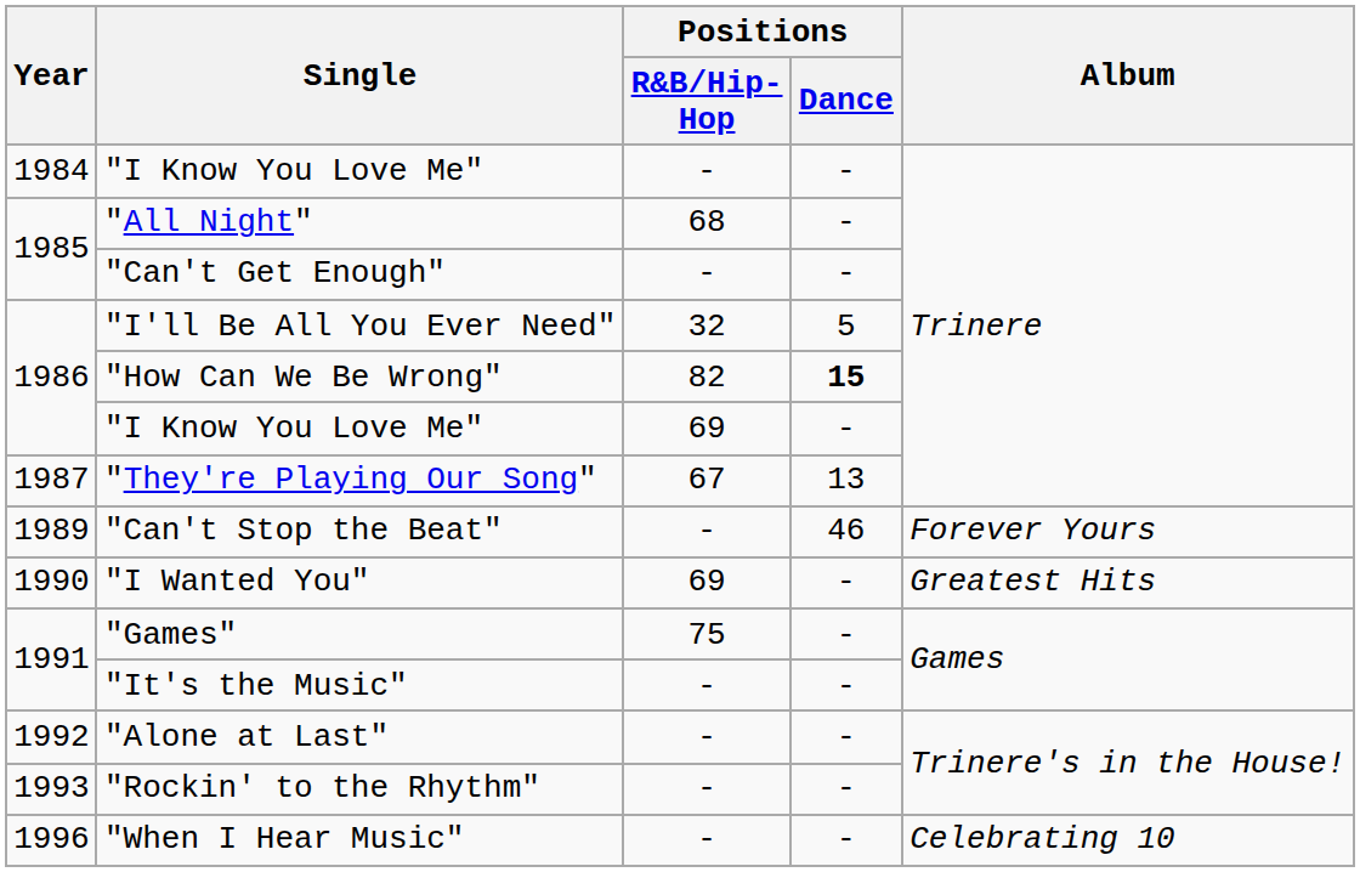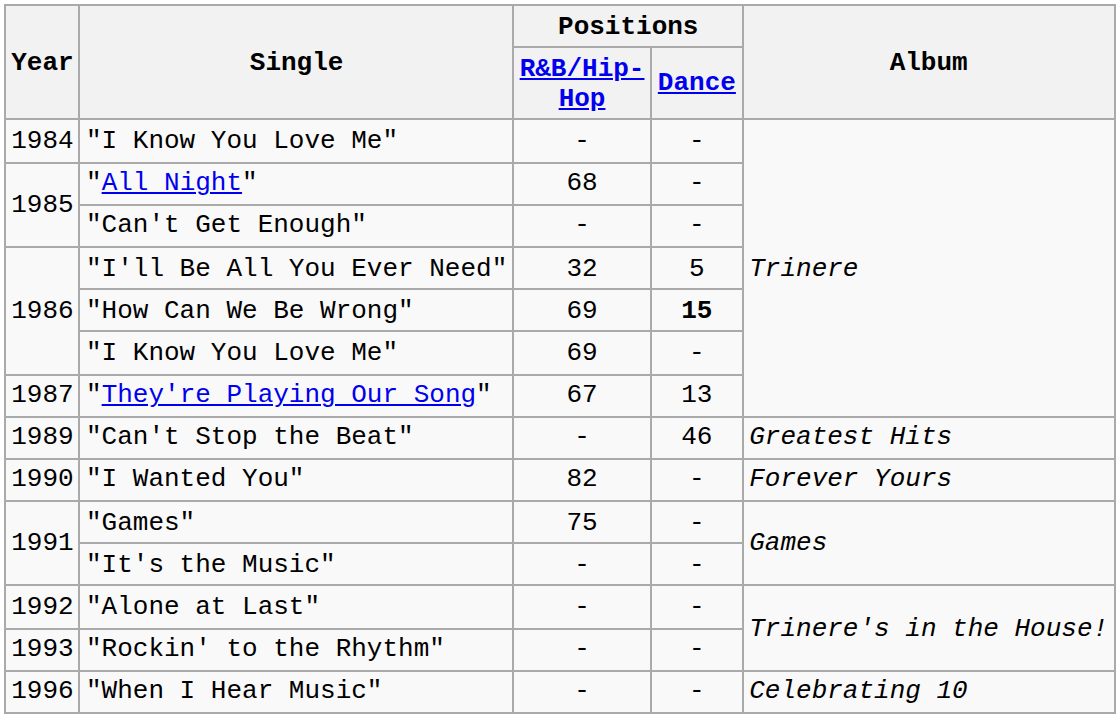"How Can We Be Wrong" | Positions / R&B/Hip-Hop: 82 -> 69
"Can't Stop the Beat" | Album: Forever Yours -> Greatest Hits
"I Wanted You" | Positions / R&B/Hip-Hop: 69 -> 82
"I Wanted You" | Album: Greatest Hits -> Forever Yours
